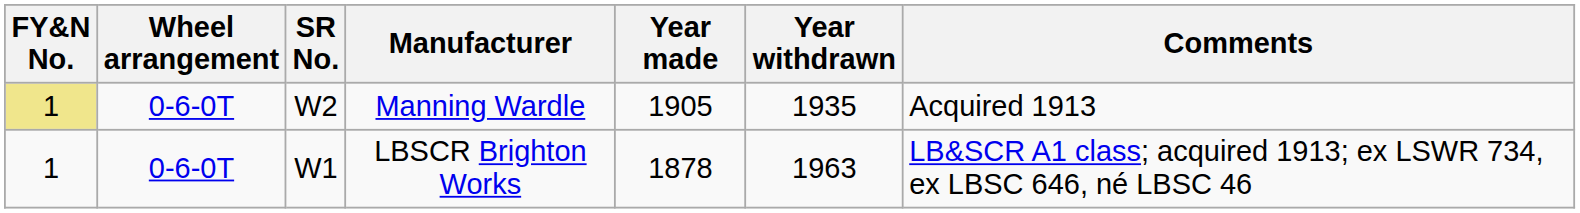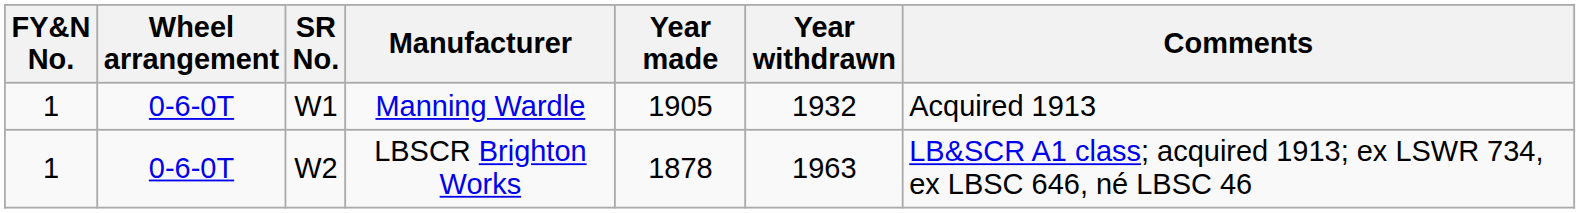Manning Wardle | FY&N No.: khaki background -> no background
Manning Wardle | SR No.: W2 -> W1
Manning Wardle | Year withdrawn: 1935 -> 1932
LBSCR Brighton Works | SR No.: W1 -> W2
